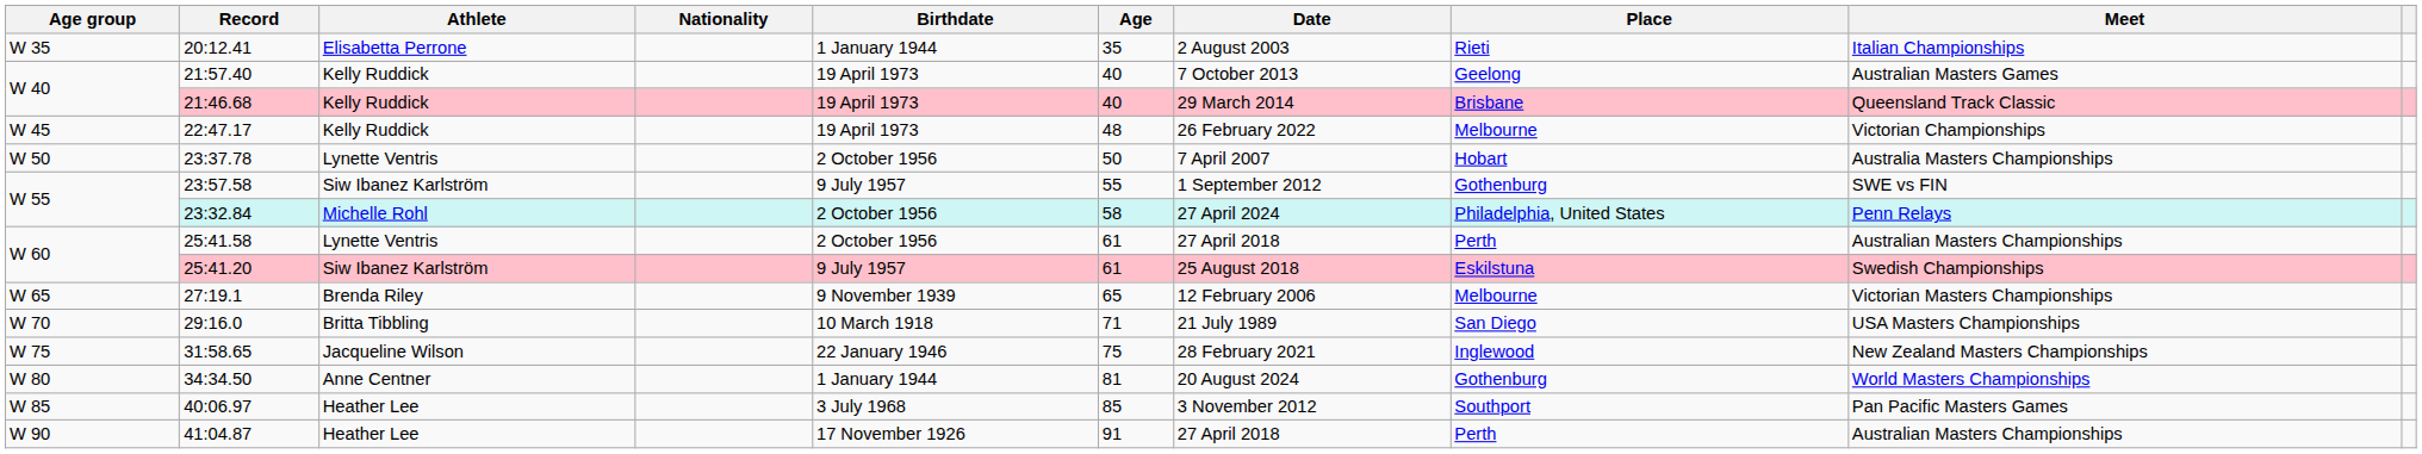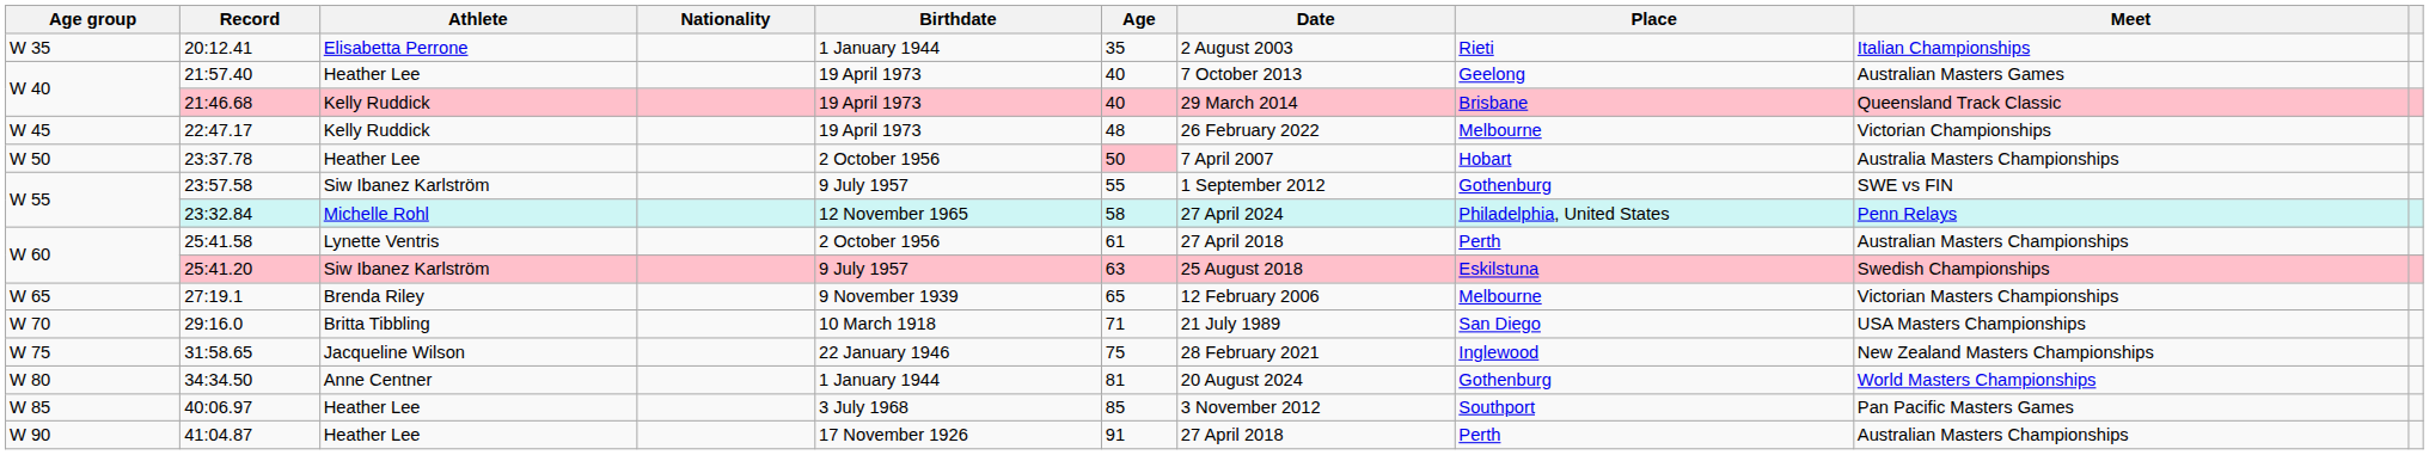21:57.40 | Athlete: Kelly Ruddick -> Heather Lee
23:37.78 | Athlete: Lynette Ventris -> Heather Lee
23:37.78 | Age: no background -> pink background
23:32.84 | Birthdate: 2 October 1956 -> 12 November 1965
25:41.20 | Age: 61 -> 63
